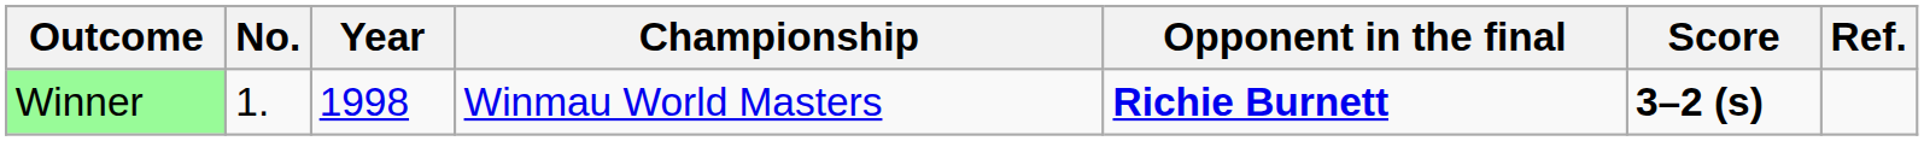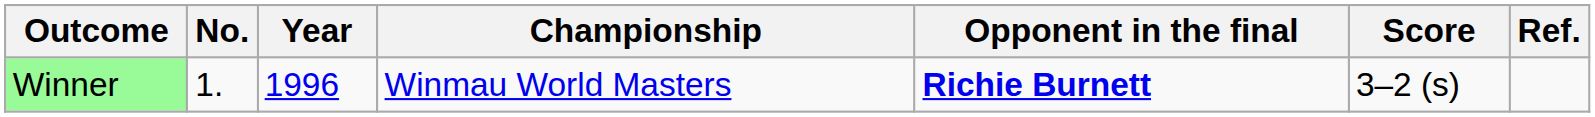Winner | Year: 1998 -> 1996
Winner | Score: bold -> normal
